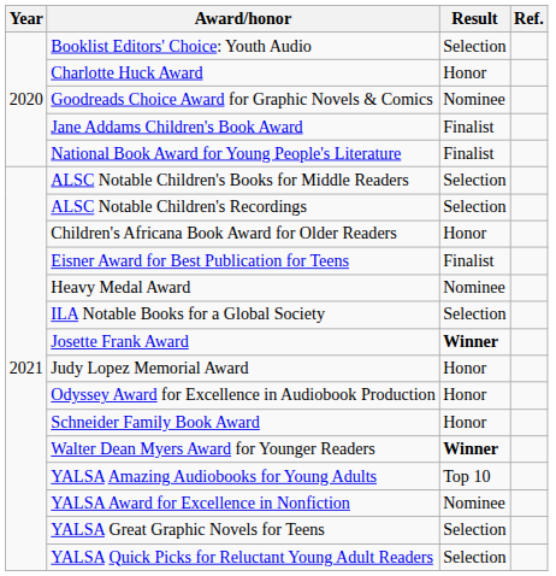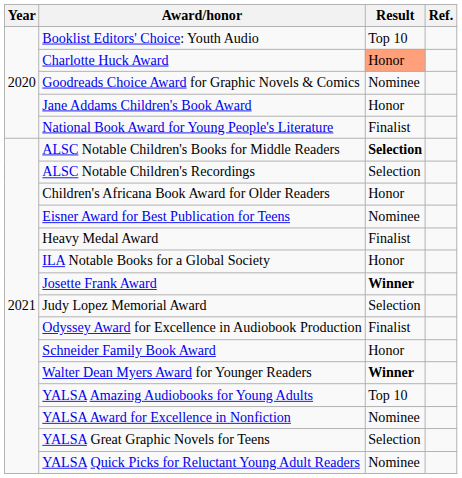Booklist Editors' Choice: Youth Audio | Result: Selection -> Top 10
Charlotte Huck Award | Result: no background -> lightsalmon background
Jane Addams Children's Book Award | Result: Finalist -> Honor
ALSC Notable Children's Books for Middle Readers | Result: normal -> bold
Eisner Award for Best Publication for Teens | Result: Finalist -> Nominee
Heavy Medal Award | Result: Nominee -> Finalist
ILA Notable Books for a Global Society | Result: Selection -> Honor
Judy Lopez Memorial Award | Result: Honor -> Selection
Odyssey Award for Excellence in Audiobook Production | Result: Honor -> Finalist
YALSA Quick Picks for Reluctant Young Adult Readers | Result: Selection -> Nominee
